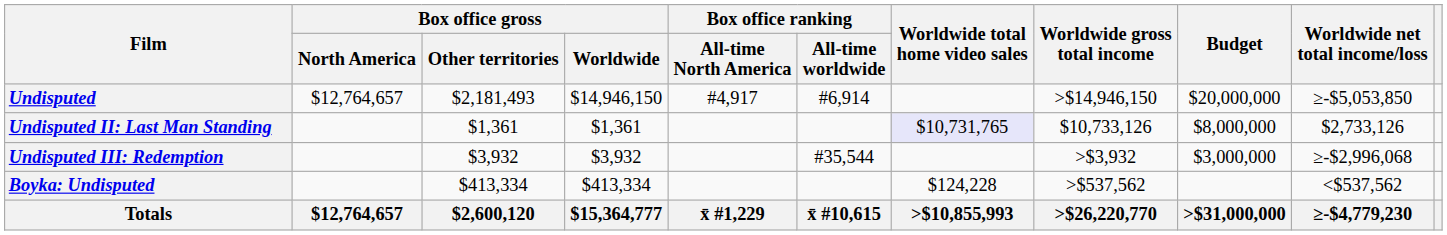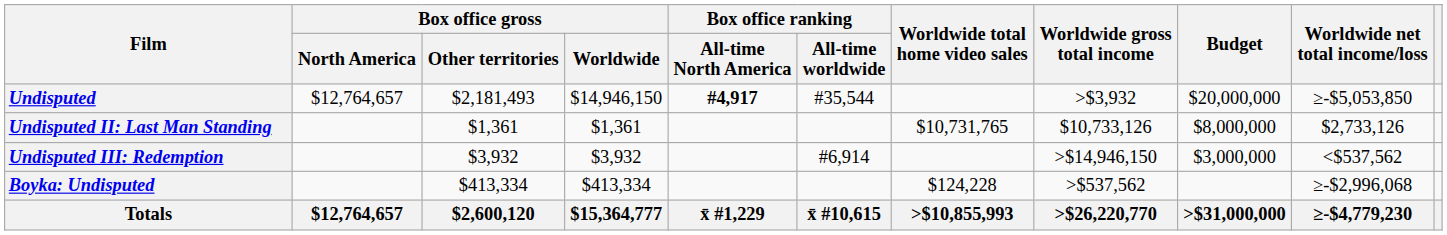Undisputed | Box office ranking / All-time North America: normal -> bold
Undisputed | Box office ranking / All-time worldwide: #6,914 -> #35,544
Undisputed | Worldwide gross total income: >$14,946,150 -> >$3,932
Undisputed II: Last Man Standing | Worldwide total home video sales: lavender background -> no background
Undisputed III: Redemption | Box office ranking / All-time worldwide: #35,544 -> #6,914
Undisputed III: Redemption | Worldwide gross total income: >$3,932 -> >$14,946,150
Undisputed III: Redemption | Worldwide net total income/loss: ≥-$2,996,068 -> <$537,562
Boyka: Undisputed | Worldwide net total income/loss: <$537,562 -> ≥-$2,996,068
